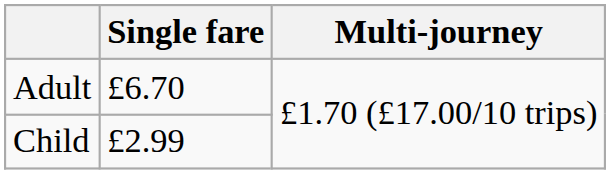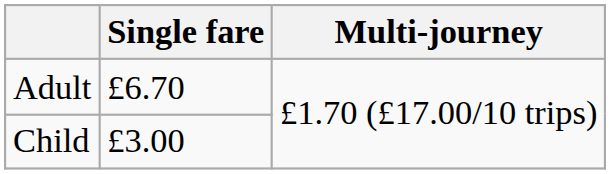Child | Single fare: £2.99 -> £3.00
